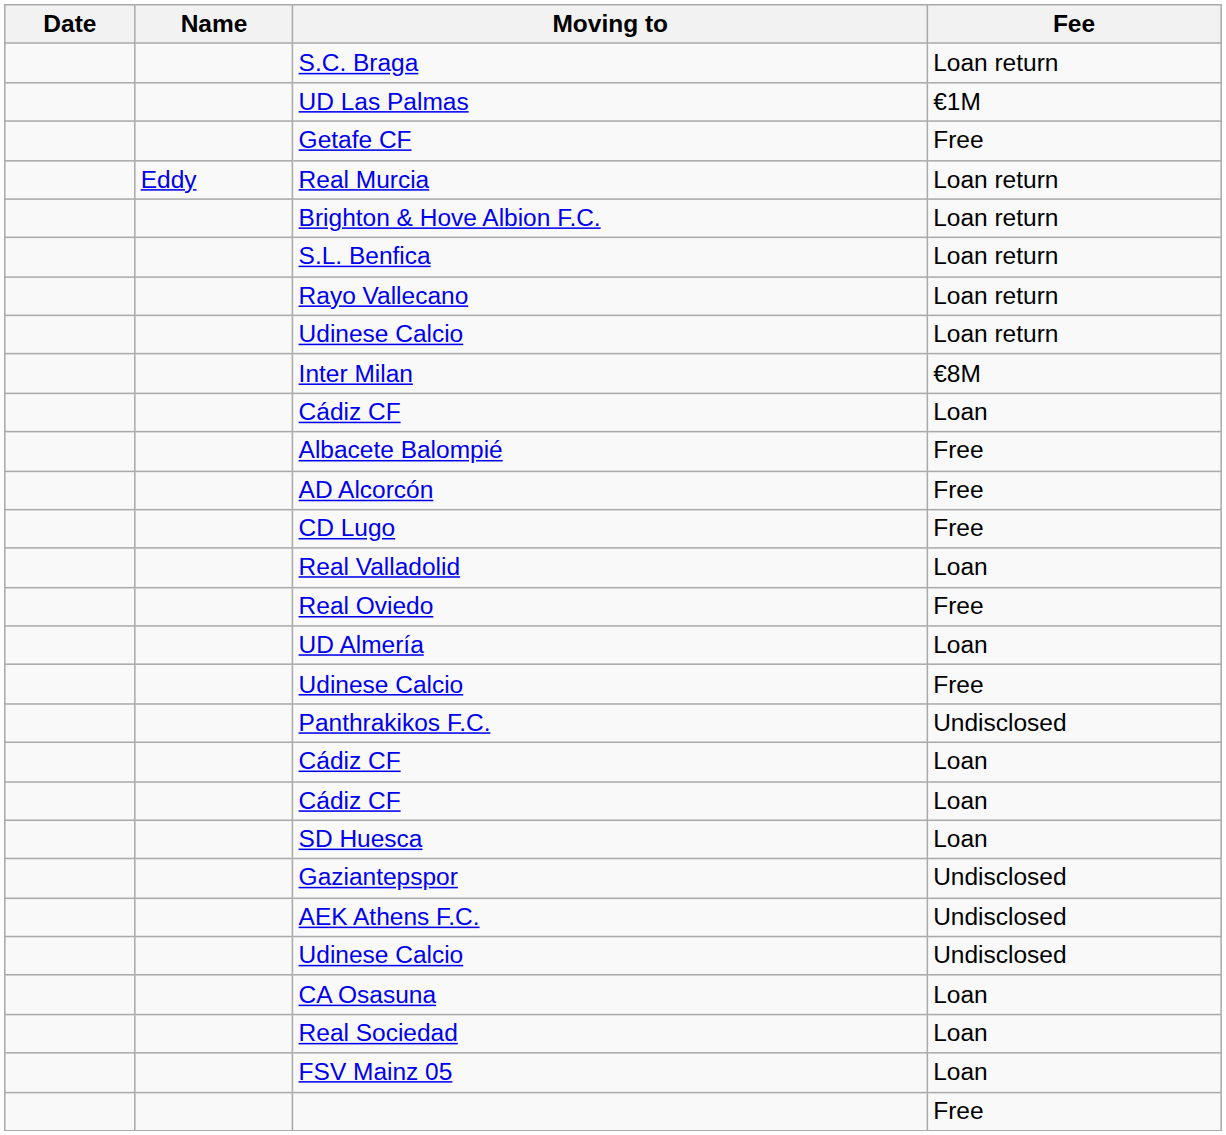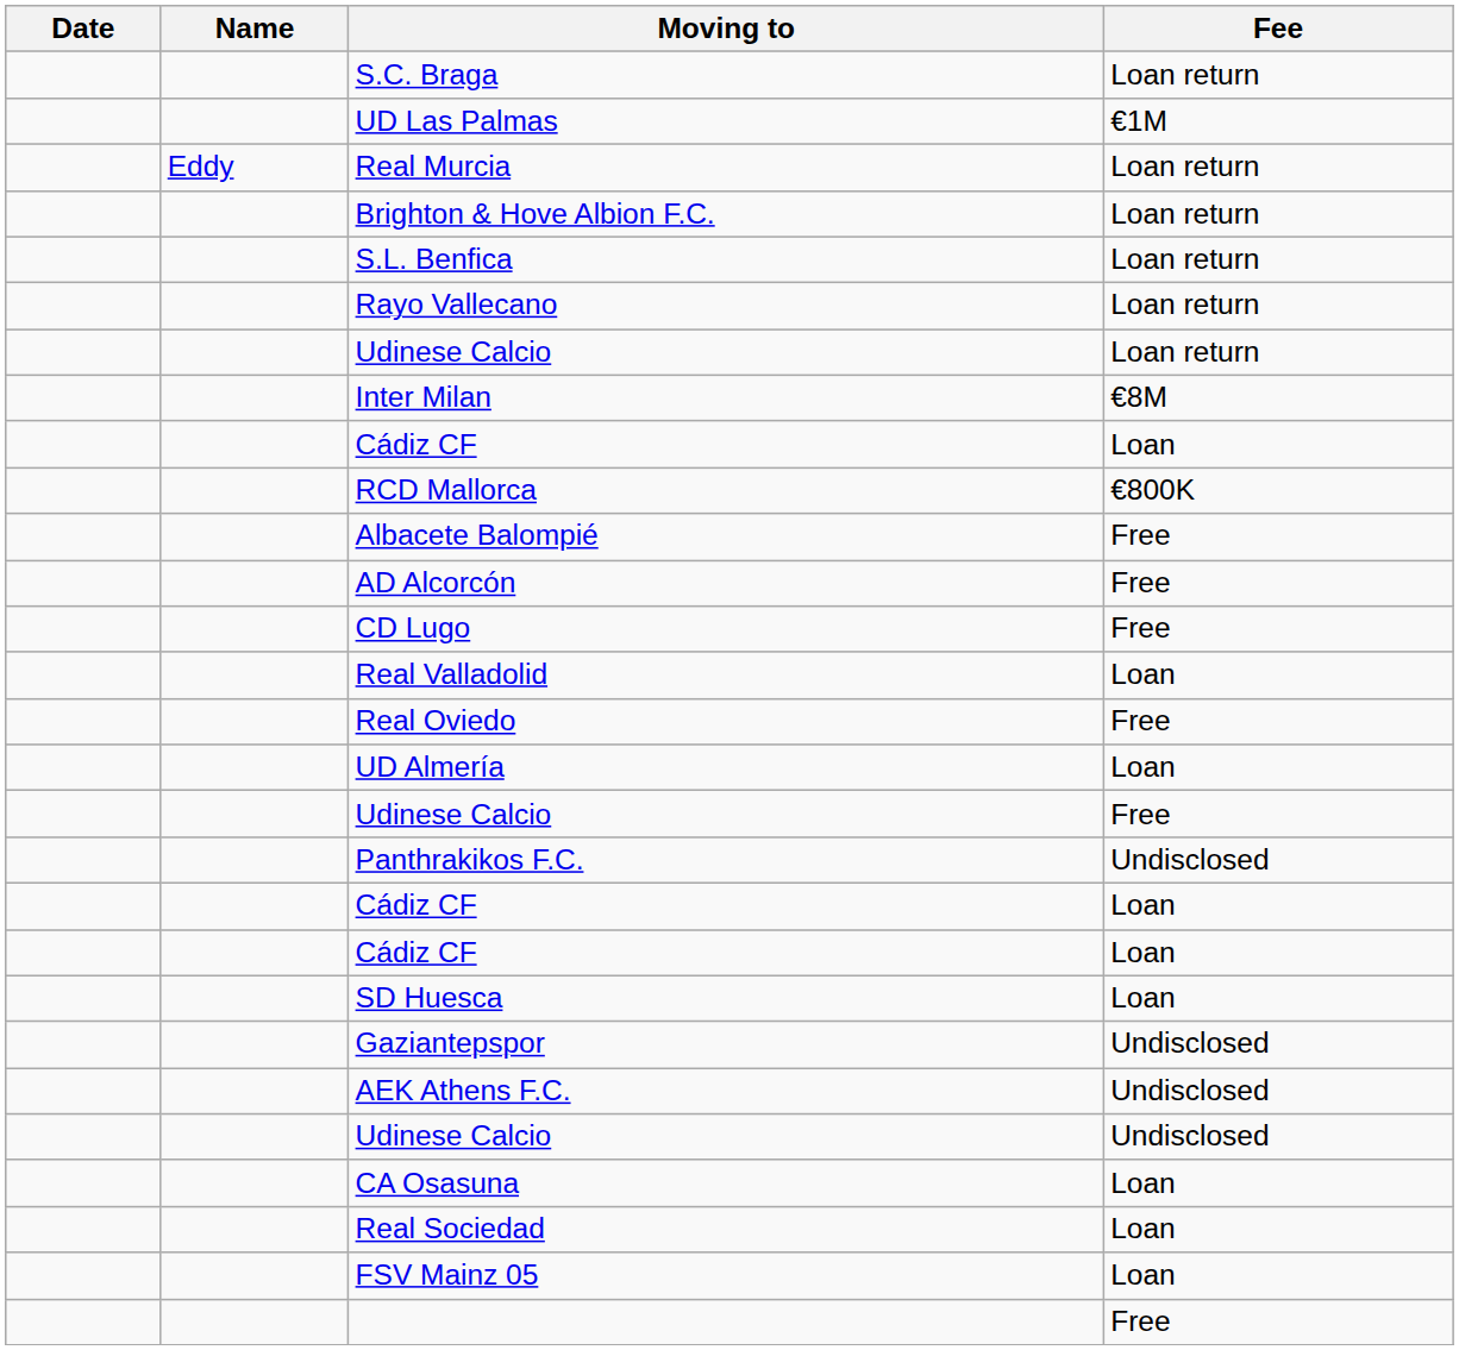- row: Getafe CF | Free
+ row: RCD Mallorca | €800K
